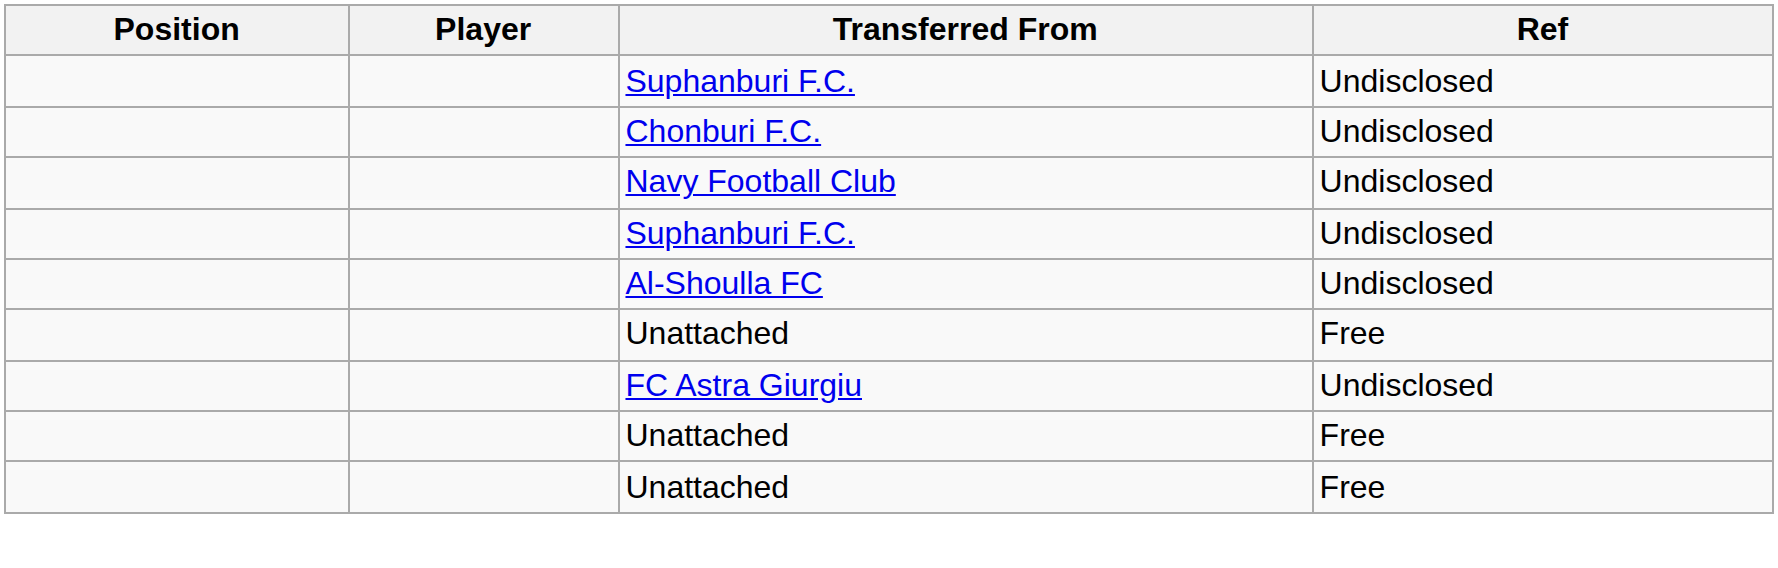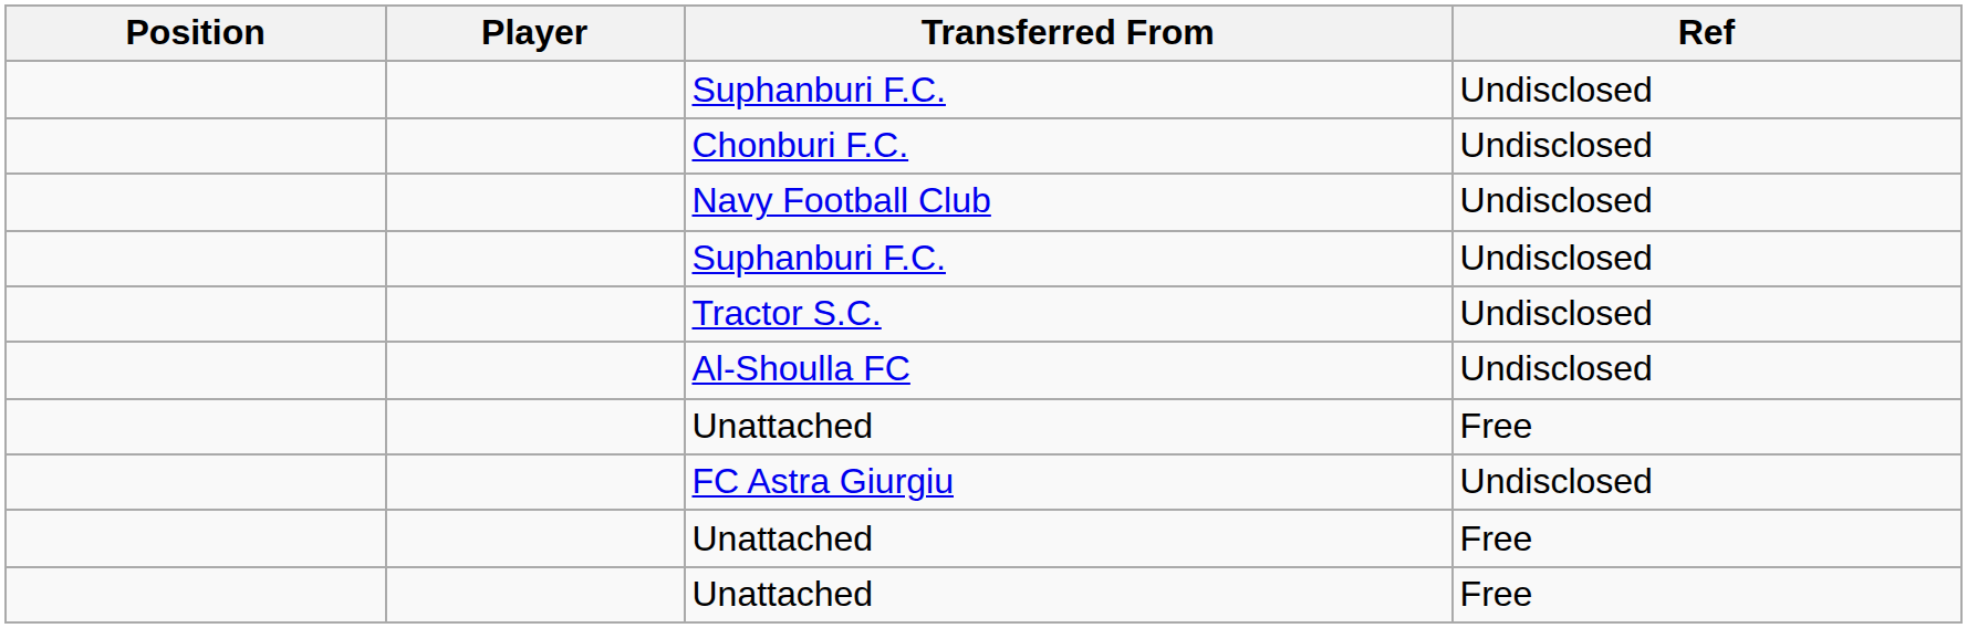+ row: Tractor S.C. | Undisclosed
